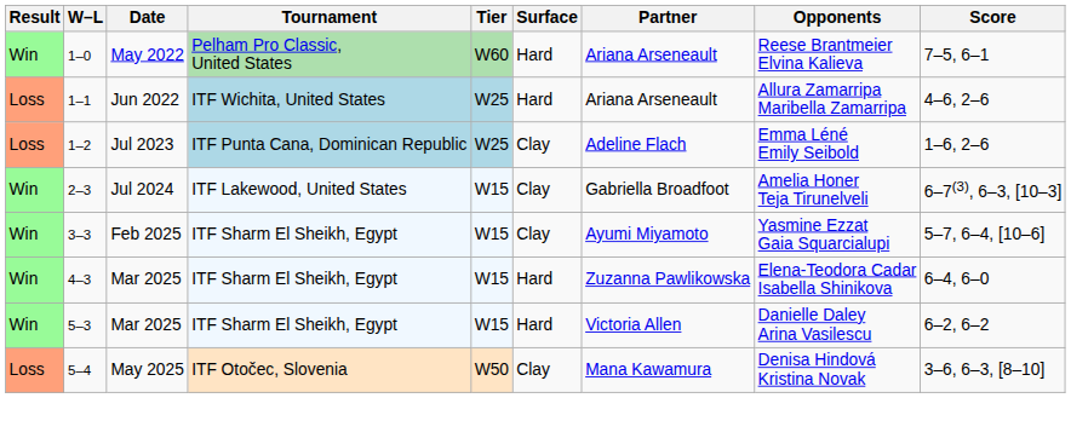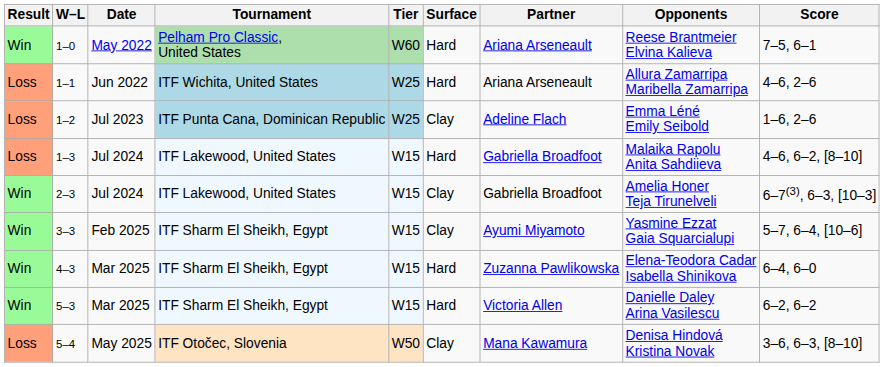+ row: Loss | 1–3 | Jul 2024 | ITF Lakewood, United States | W15 | Hard | Gabriella Broadfoot | Malaika Rapolu Anita Sahdiieva | 4–6, 6–2, [8–10]
